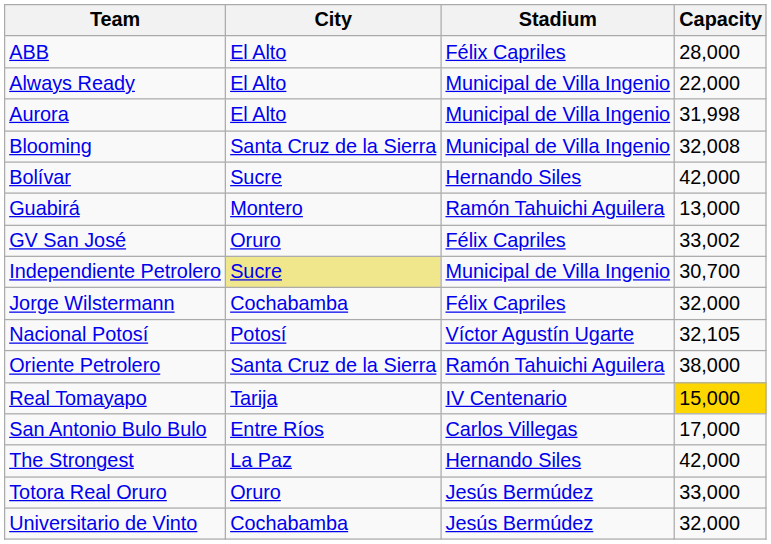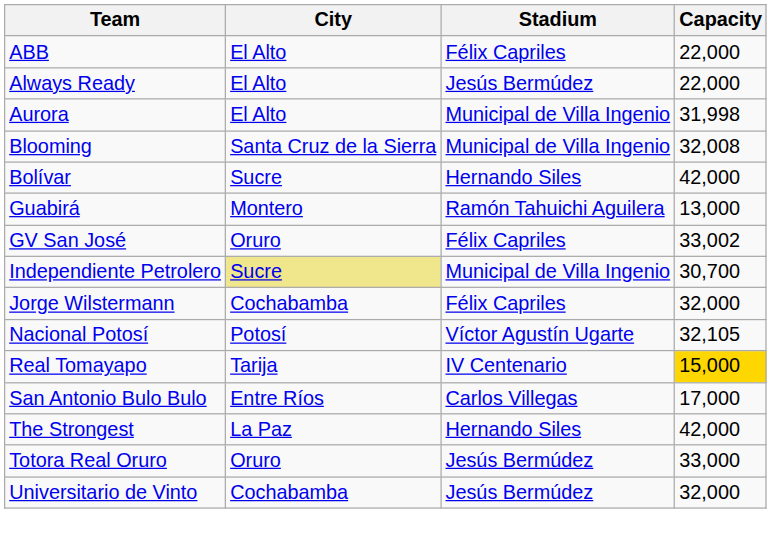ABB | Capacity: 28,000 -> 22,000
Always Ready | Stadium: Municipal de Villa Ingenio -> Jesús Bermúdez
- row: Oriente Petrolero | Santa Cruz de la Sierra | Ramón Tahuichi Aguilera | 38,000
